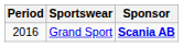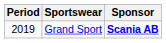Grand Sport | Period: 2016 -> 2019
